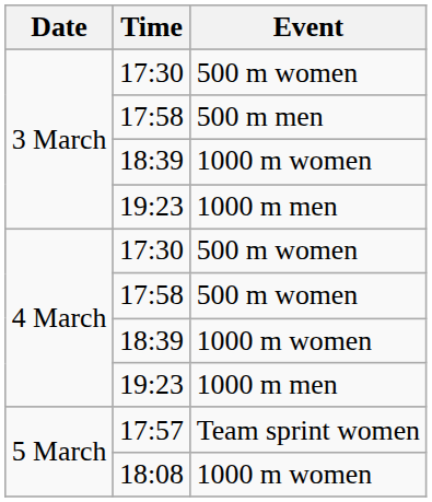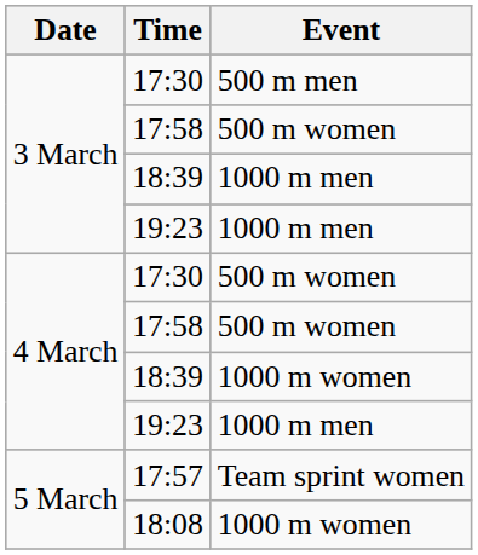3 March / 17:30 | Event: 500 m women -> 500 m men
3 March / 17:58 | Event: 500 m men -> 500 m women
3 March / 18:39 | Event: 1000 m women -> 1000 m men
